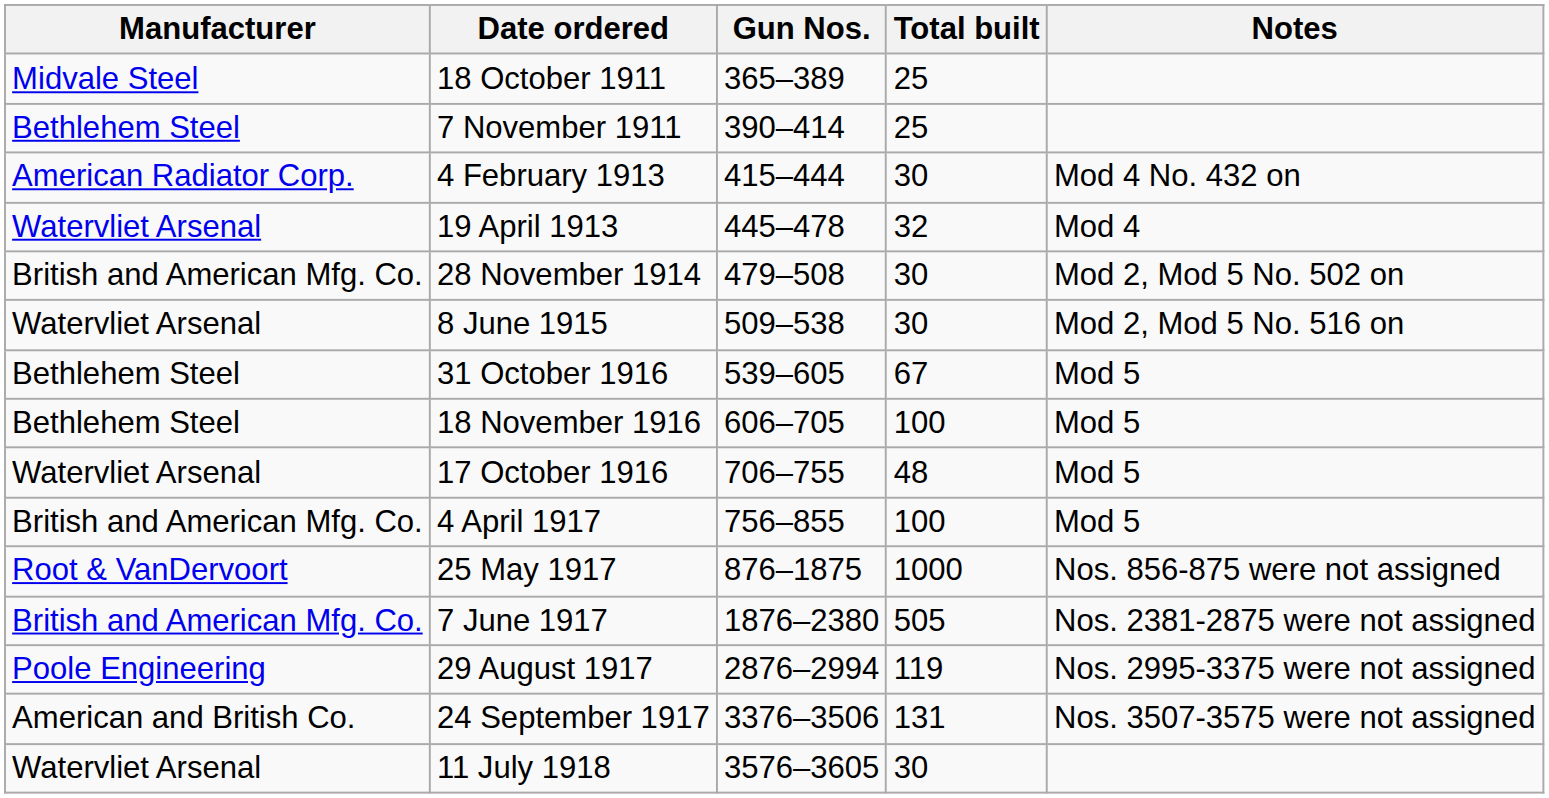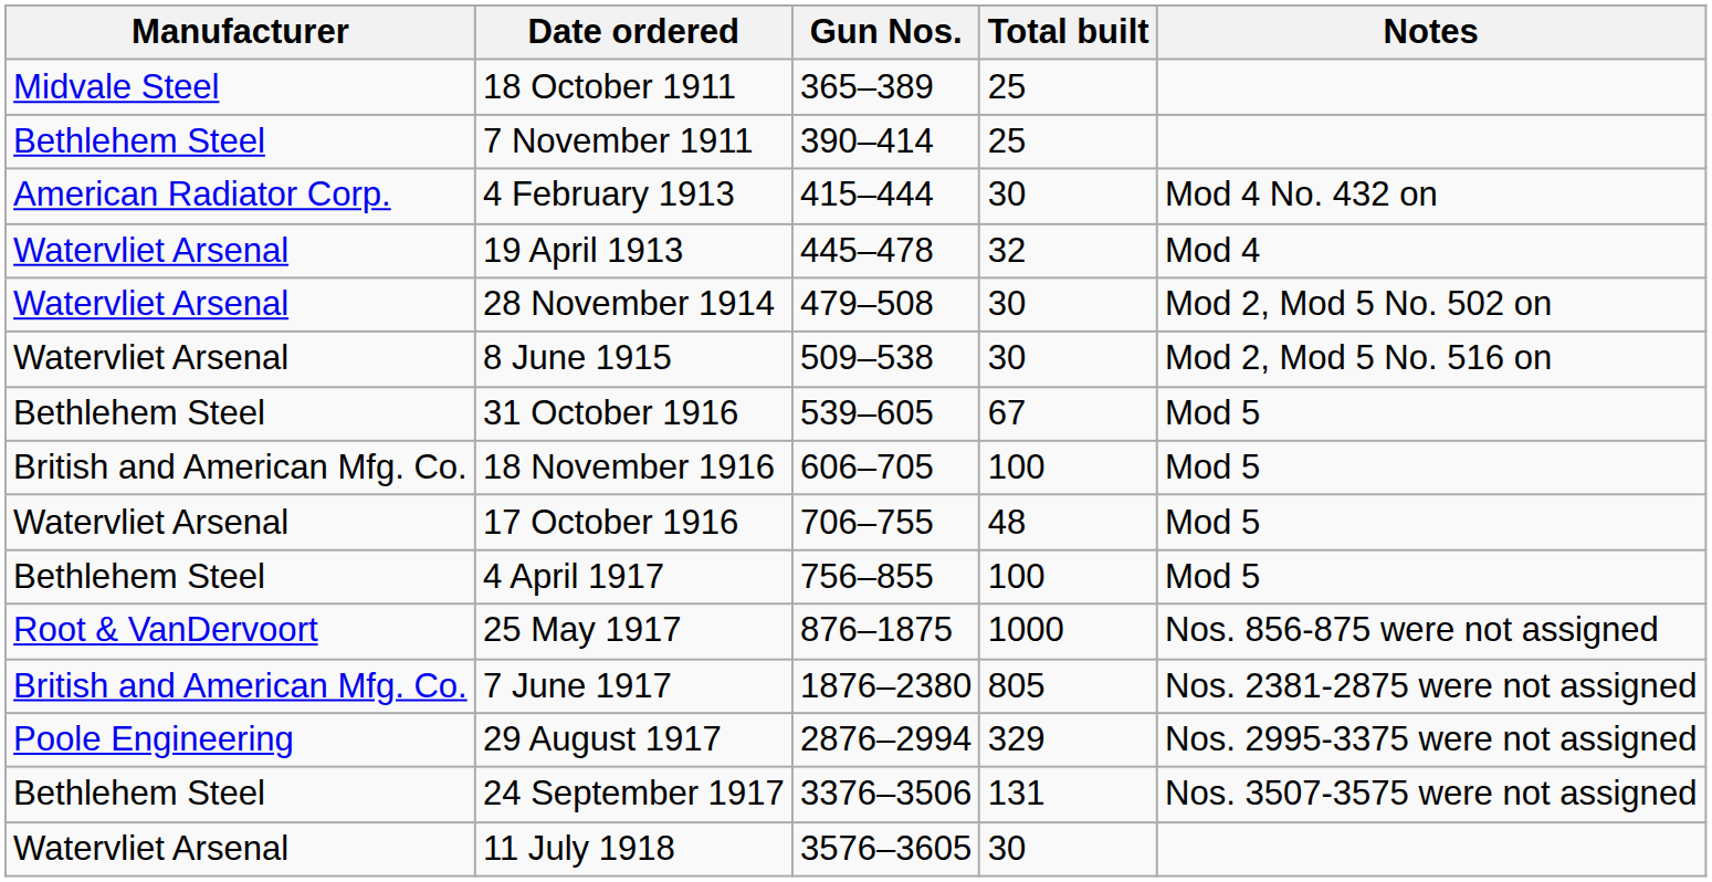28 November 1914 | Manufacturer: British and American Mfg. Co. -> Watervliet Arsenal
18 November 1916 | Manufacturer: Bethlehem Steel -> British and American Mfg. Co.
4 April 1917 | Manufacturer: British and American Mfg. Co. -> Bethlehem Steel
7 June 1917 | Total built: 505 -> 805
29 August 1917 | Total built: 119 -> 329
24 September 1917 | Manufacturer: American and British Co. -> Bethlehem Steel
